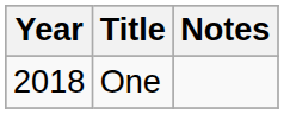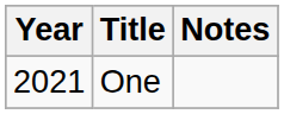One | Year: 2018 -> 2021
